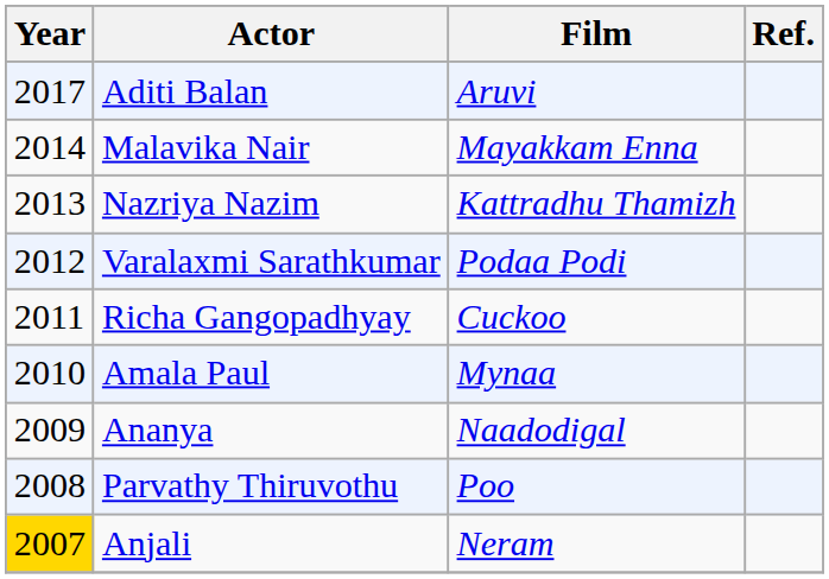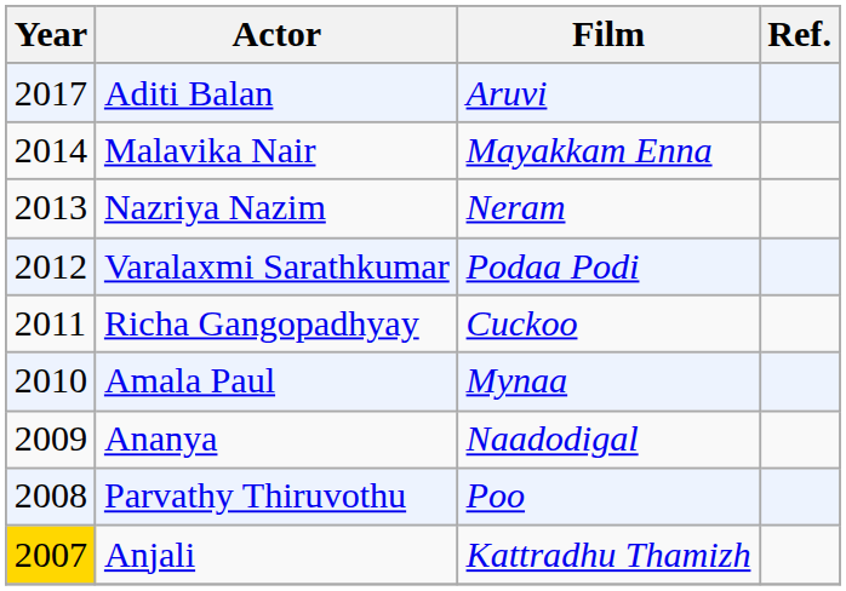Nazriya Nazim | Film: Kattradhu Thamizh -> Neram
Anjali | Film: Neram -> Kattradhu Thamizh
